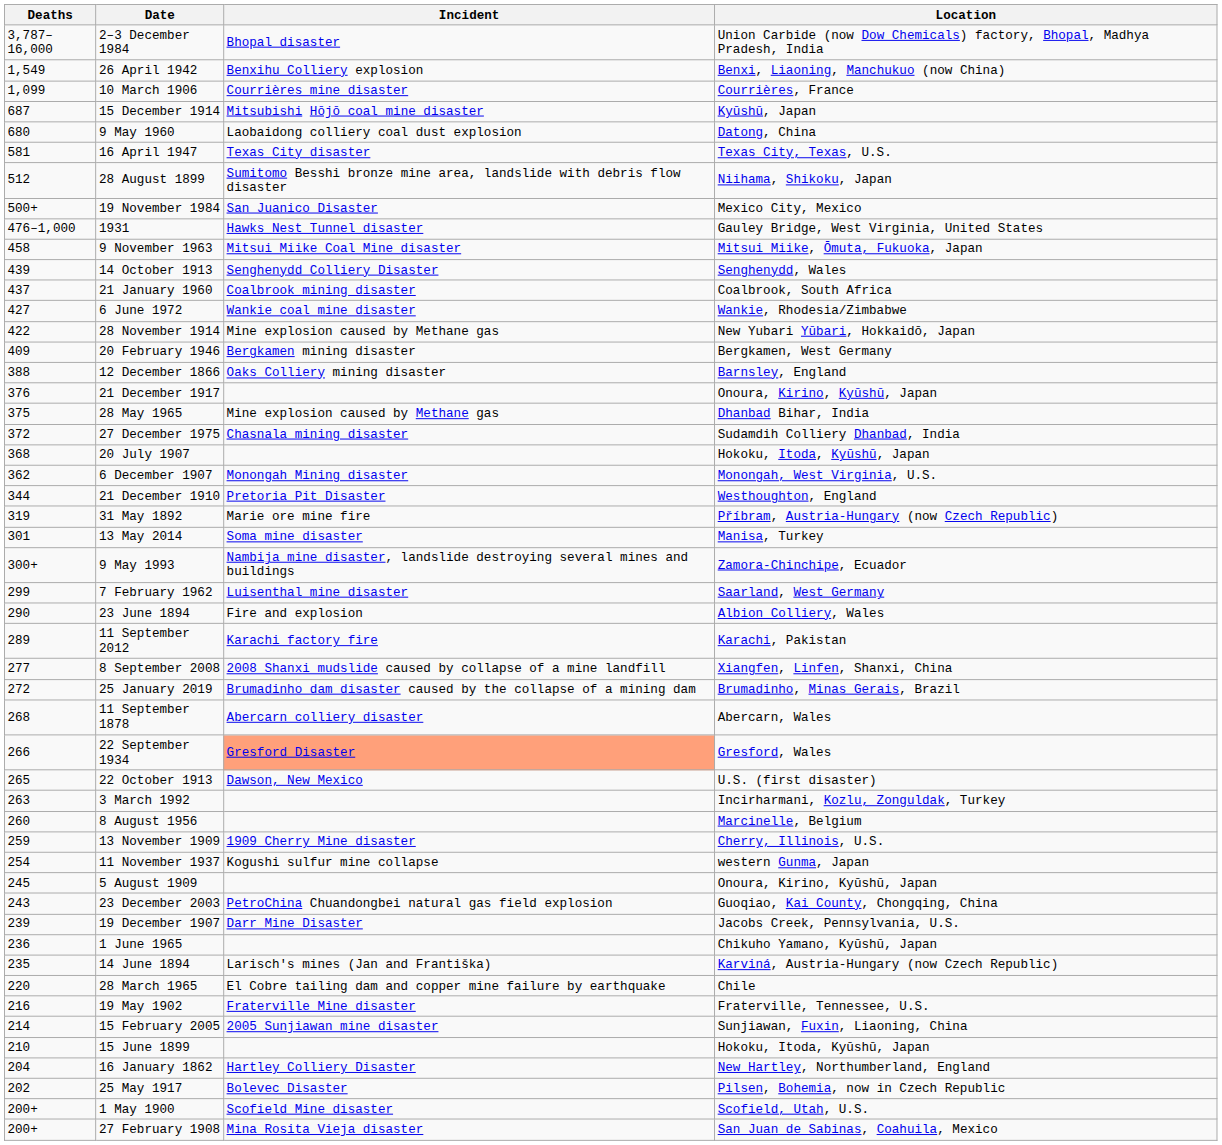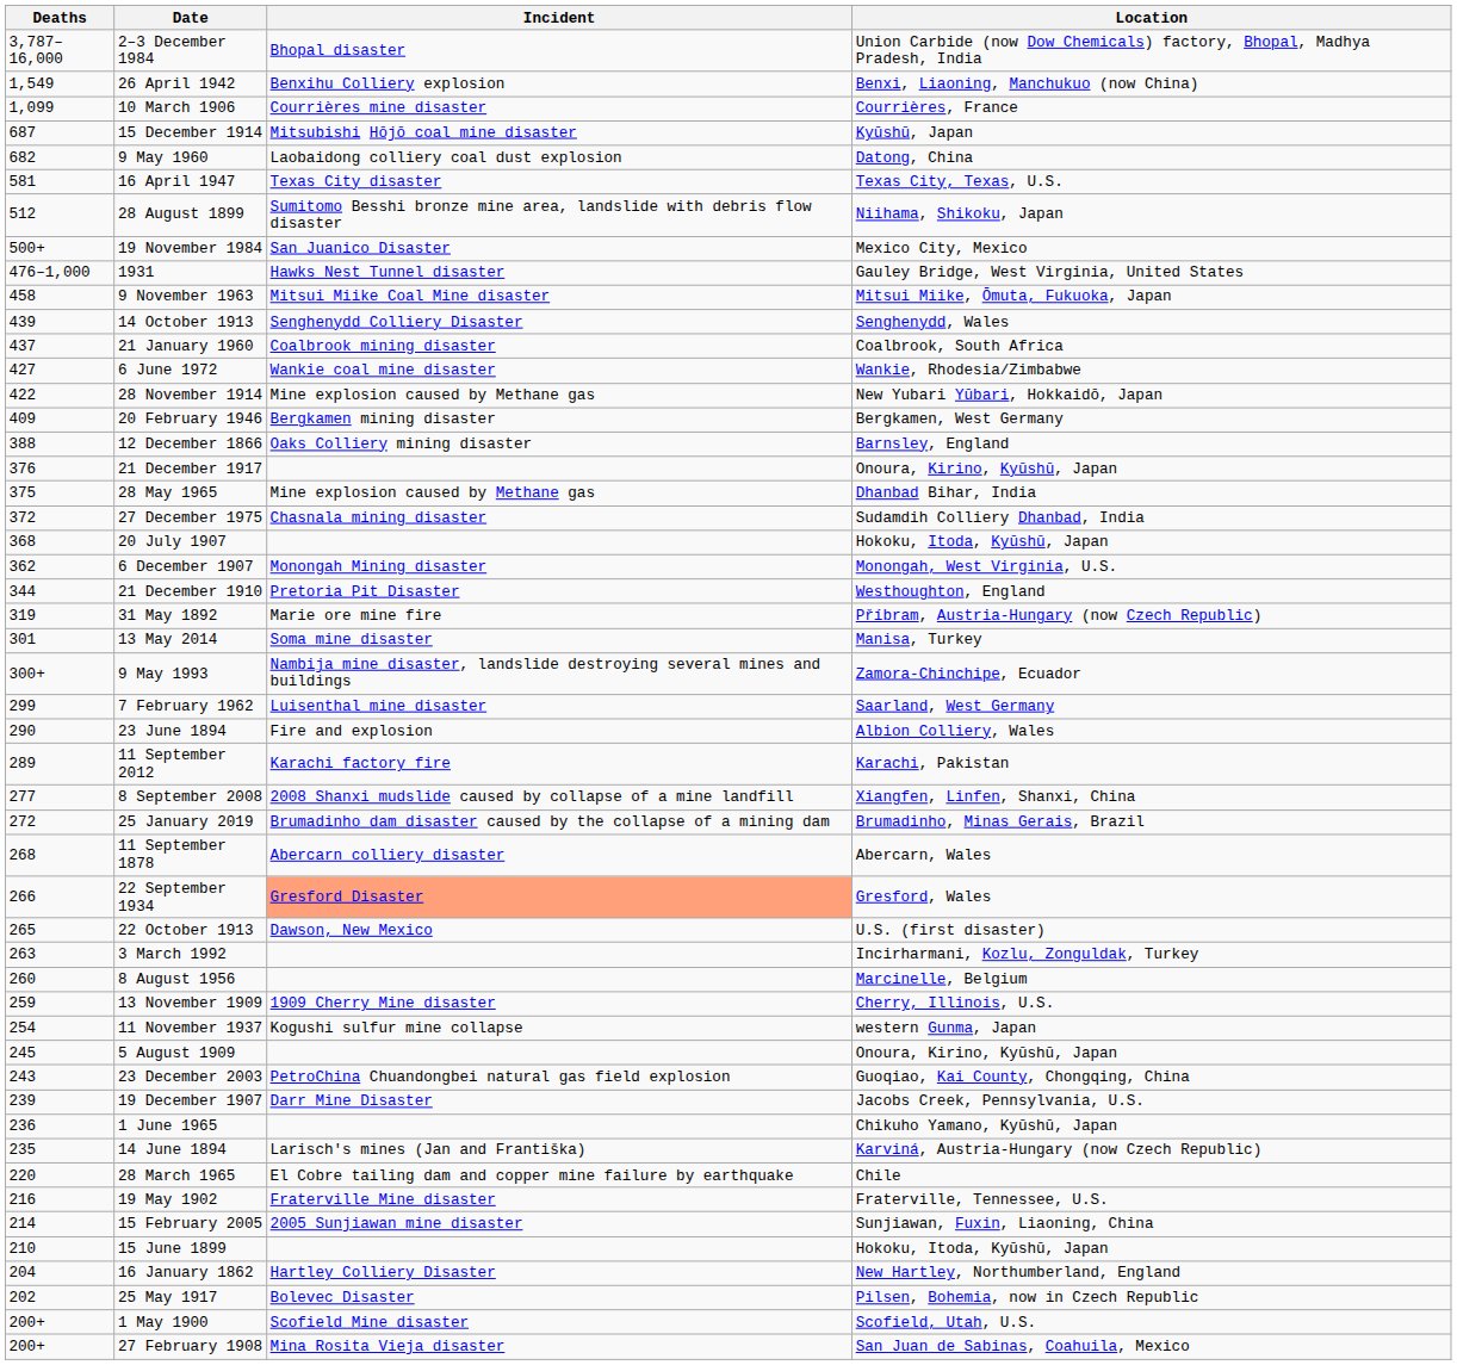9 May 1960 | Deaths: 680 -> 682
